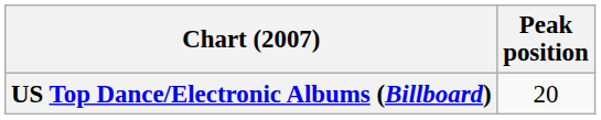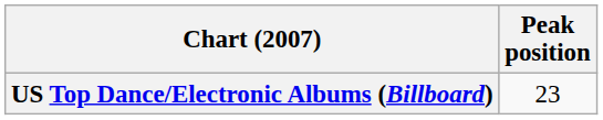US Top Dance/Electronic Albums (Billboard) | Peak position: 20 -> 23
